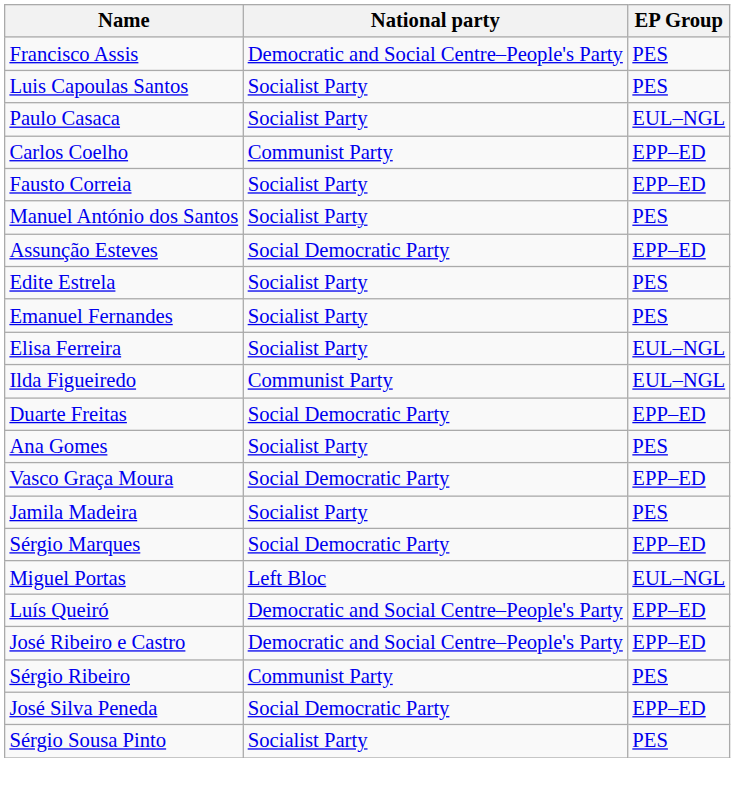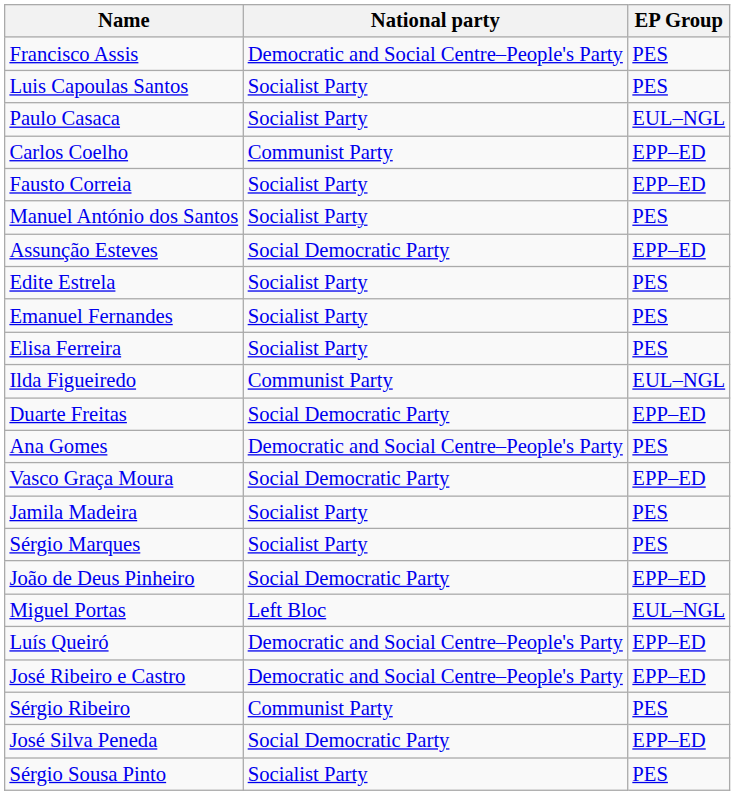Elisa Ferreira | EP Group: EUL–NGL -> PES
Ana Gomes | National party: Socialist Party -> Democratic and Social Centre–People's Party
Sérgio Marques | National party: Social Democratic Party -> Socialist Party
Sérgio Marques | EP Group: EPP–ED -> PES
+ row: João de Deus Pinheiro | Social Democratic Party | EPP–ED
